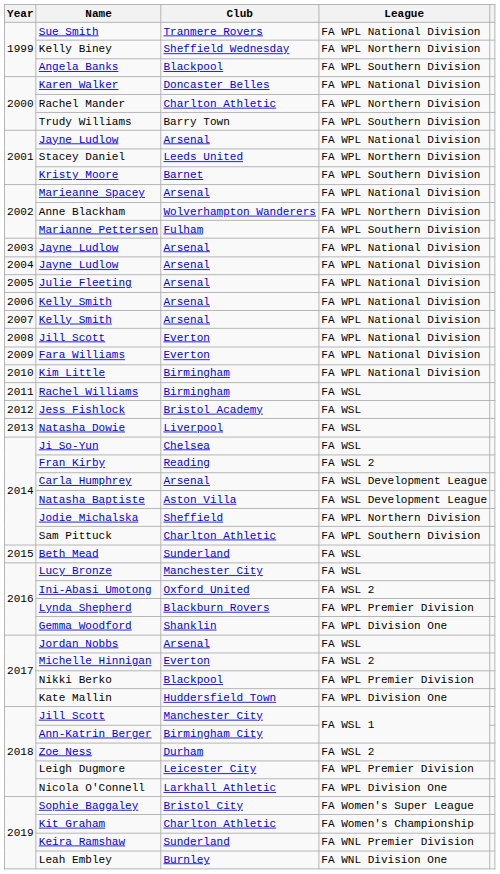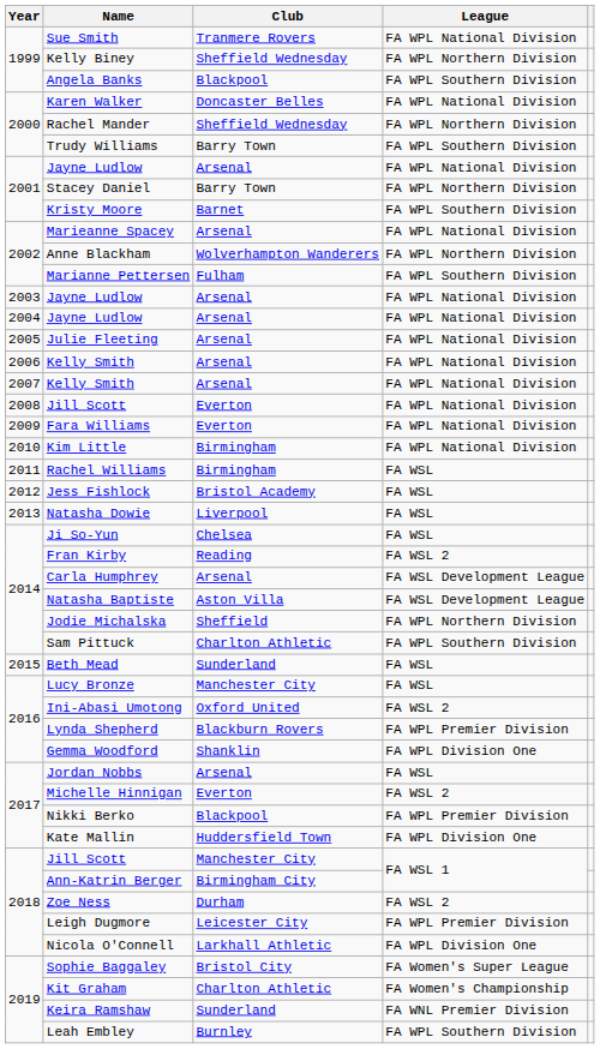Rachel Mander | Club: Charlton Athletic -> Sheffield Wednesday
Stacey Daniel | Club: Leeds United -> Barry Town
Leah Embley | League: FA WNL Division One -> FA WPL Southern Division
